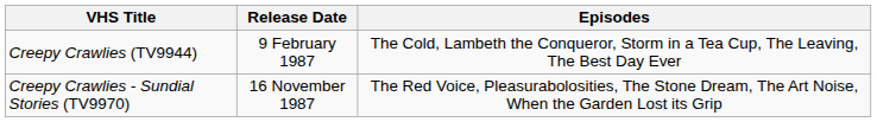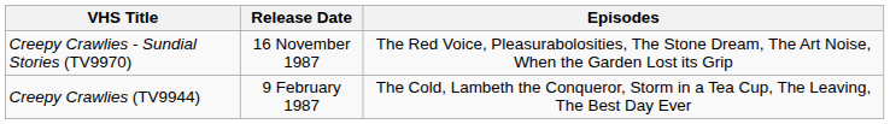rows swapped: Creepy Crawlies (TV9944) <-> Creepy Crawlies - Sundial Stories (TV9970)
